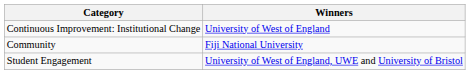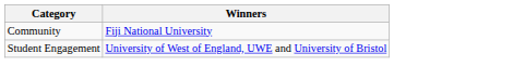- row: Continuous Improvement: Institutional Change | University of West of England
